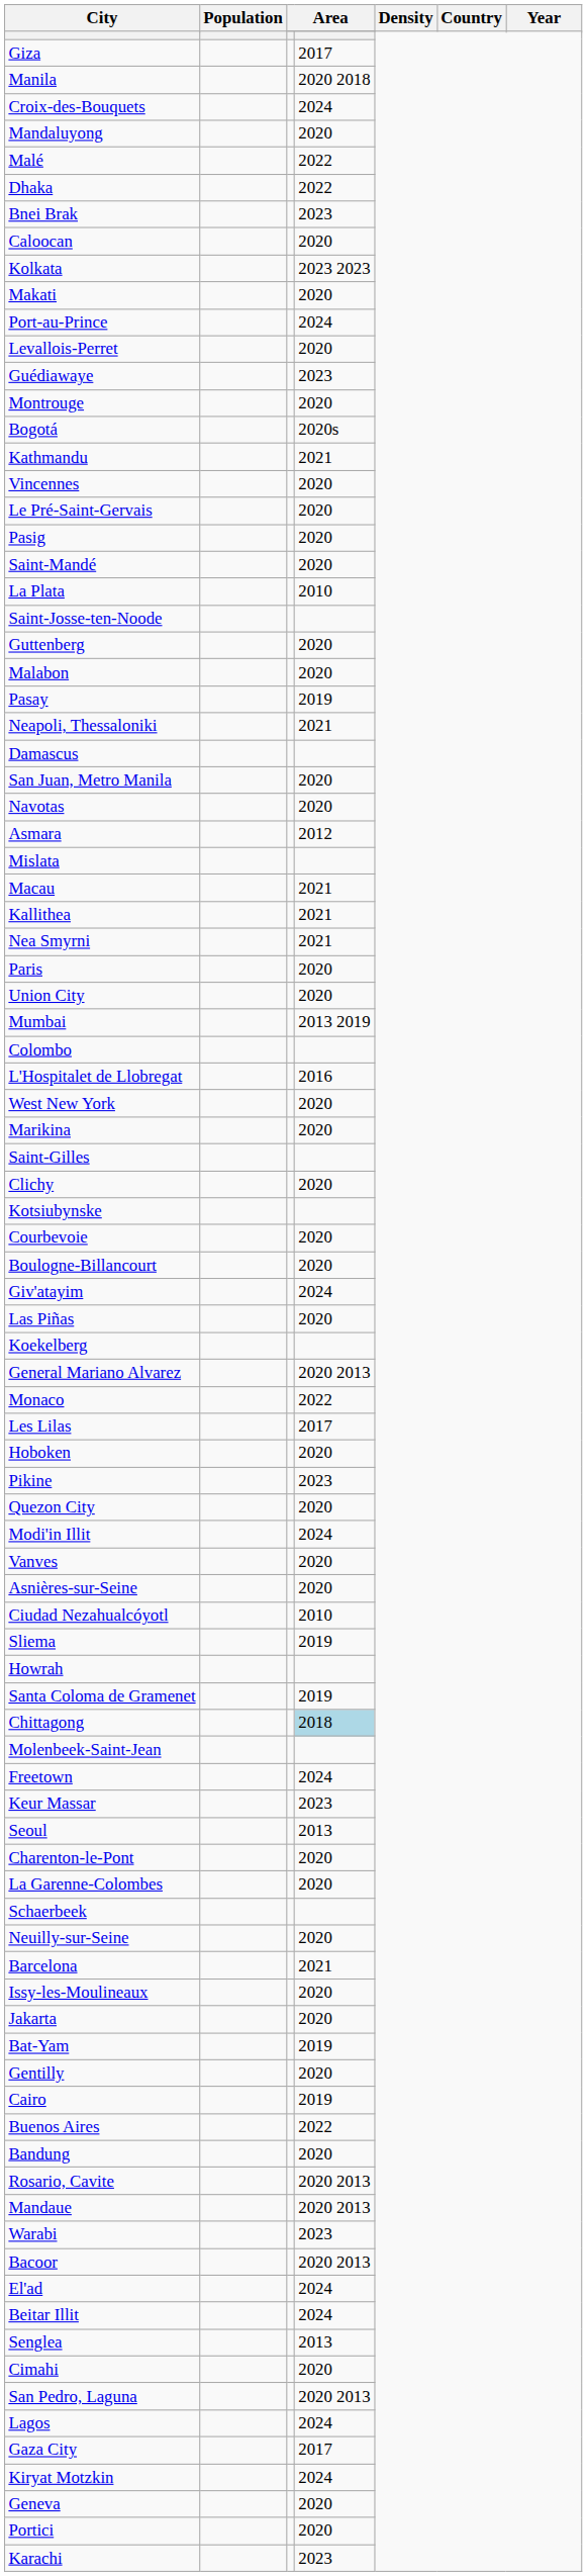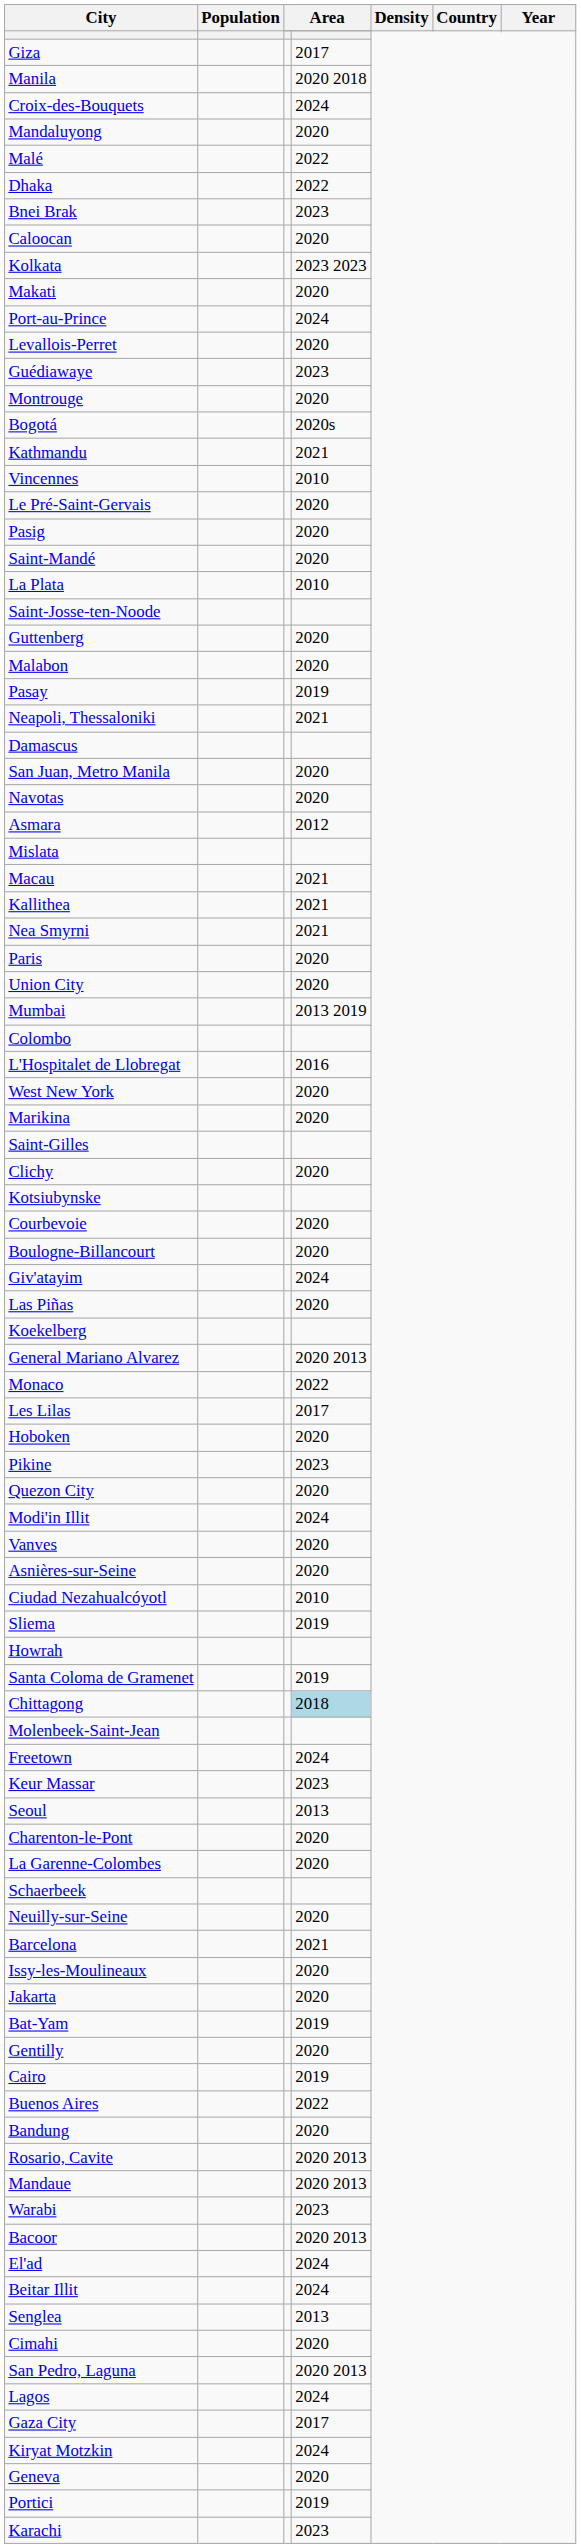Vincennes | column 4: 2020 -> 2010
Portici | column 4: 2020 -> 2019
